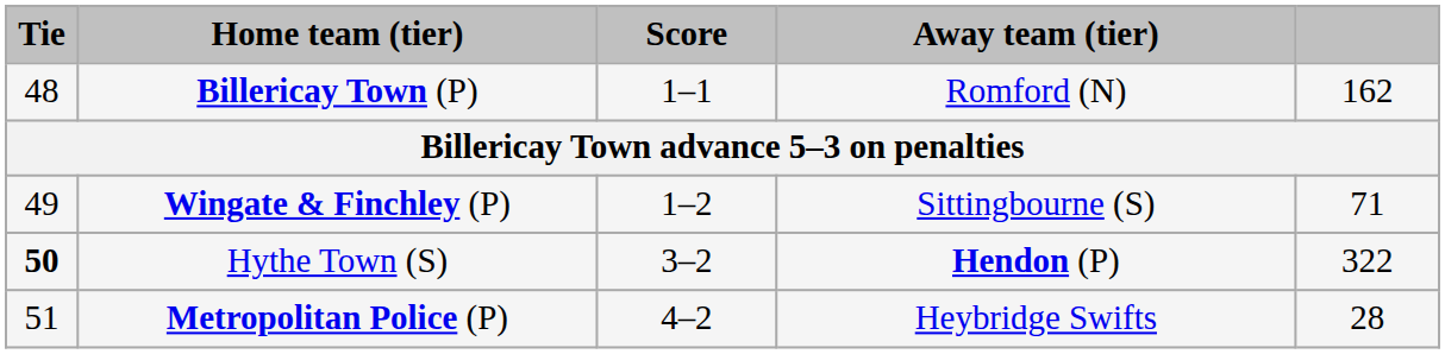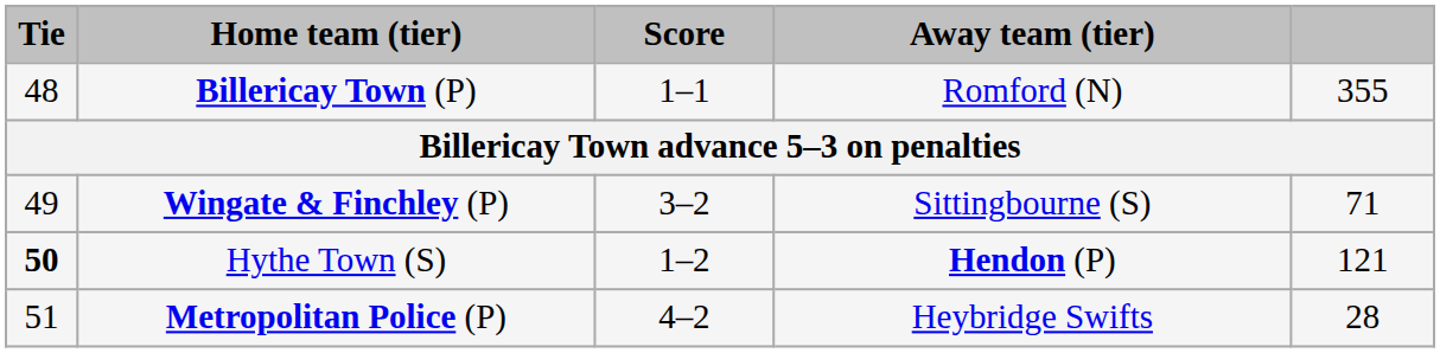Billericay Town (P) | column 5: 162 -> 355
Wingate & Finchley (P) | Score: 1–2 -> 3–2
Hythe Town (S) | Score: 3–2 -> 1–2
Hythe Town (S) | column 5: 322 -> 121
